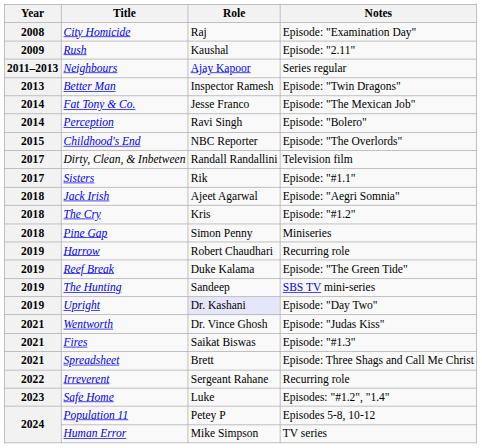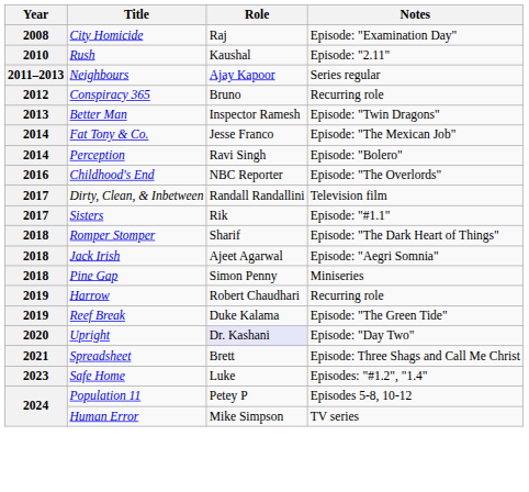Rush | Year: 2009 -> 2010
+ row: 2012 | Conspiracy 365 | Bruno | Recurring role
Childhood's End | Year: 2015 -> 2016
+ row: 2018 | Romper Stomper | Sharif | Episode: "The Dark Heart of Things"
- row: 2018 | The Cry | Kris | Episode: "#1.2"
- row: 2019 | The Hunting | Sandeep | SBS TV mini-series
Upright | Year: 2019 -> 2020
- row: 2021 | Wentworth | Dr. Vince Ghosh | Episode: "Judas Kiss"
- row: 2021 | Fires | Saikat Biswas | Episode: "#1.3"
- row: 2022 | Irreverent | Sergeant Rahane | Recurring role
